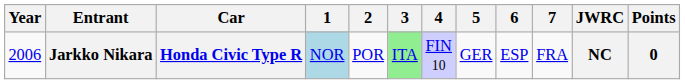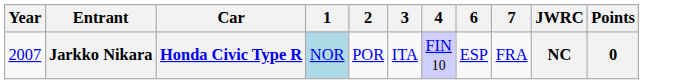- column: 5 | GER
Jarkko Nikara | Year: 2006 -> 2007
Jarkko Nikara | 3: lightgreen background -> no background
